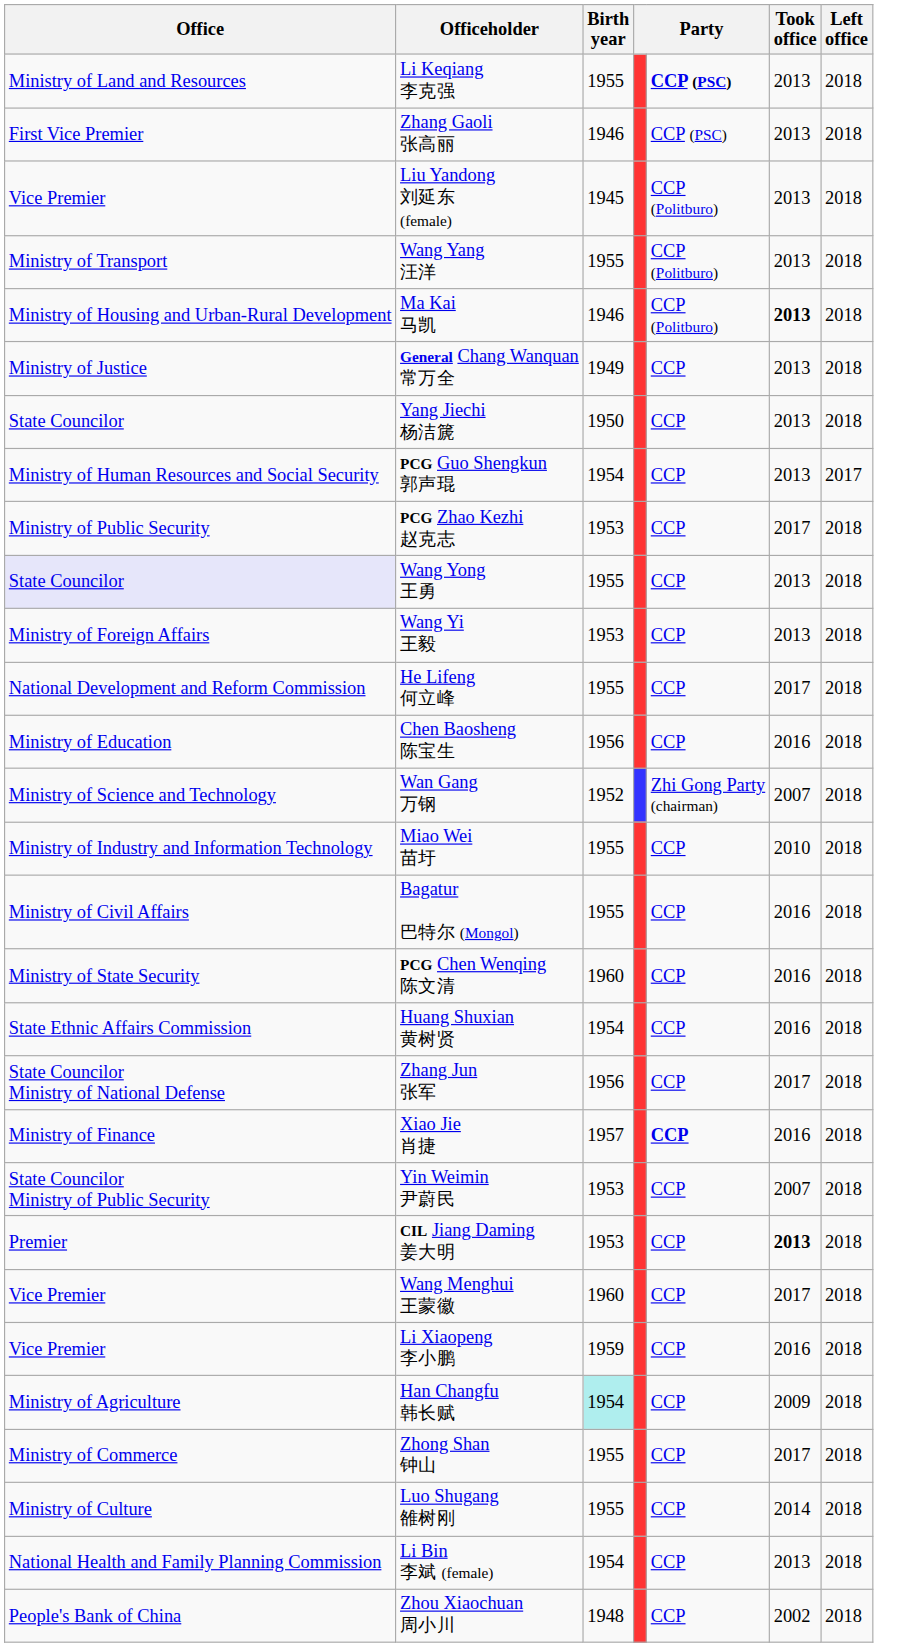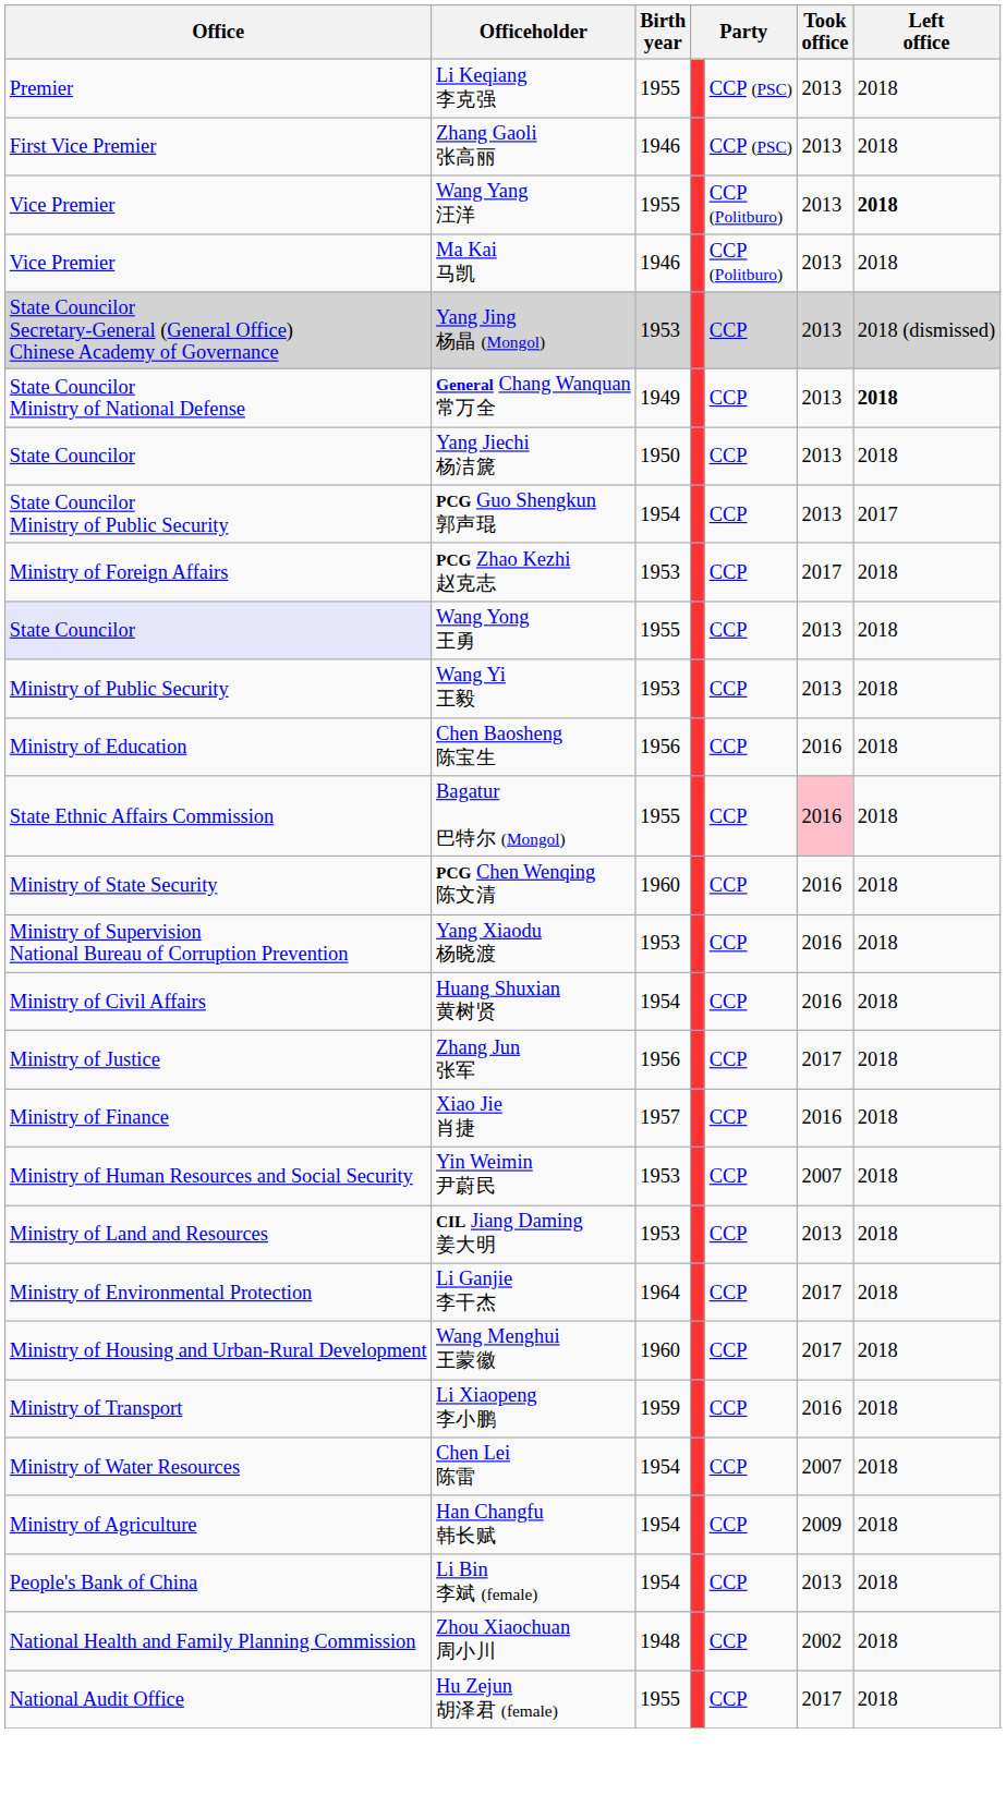Li Keqiang 李克强 | Office: Ministry of Land and Resources -> Premier
Li Keqiang 李克强 | column 5: bold -> normal
- row: Vice Premier | Liu Yandong 刘延东 (female) | 1945 | CCP (Politburo) | 2013 | 2018
Wang Yang 汪洋 | Office: Ministry of Transport -> Vice Premier
Wang Yang 汪洋 | Left office: normal -> bold
Ma Kai 马凯 | Office: Ministry of Housing and Urban-Rural Development -> Vice Premier
Ma Kai 马凯 | Took office: bold -> normal
+ row: State Councilor Secretary-General (General Office) Chinese Academy of Governance | Yang Jing 杨晶 (Mongol) | 1953 | CCP | 2013 | 2018 (dismissed)
General Chang Wanquan 常万全 | Office: Ministry of Justice -> State Councilor Ministry of National Defense
General Chang Wanquan 常万全 | Left office: normal -> bold
PCG Guo Shengkun 郭声琨 | Office: Ministry of Human Resources and Social Security -> State Councilor Ministry of Public Security
PCG Zhao Kezhi 赵克志 | Office: Ministry of Public Security -> Ministry of Foreign Affairs
Wang Yi 王毅 | Office: Ministry of Foreign Affairs -> Ministry of Public Security
- row: National Development and Reform Commission | He Lifeng 何立峰 | 1955 | CCP | 2017 | 2018
- row: Ministry of Science and Technology | Wan Gang 万钢 | 1952 | Zhi Gong Party (chairman) | 2007 | 2018
- row: Ministry of Industry and Information Technology | Miao Wei 苗圩 | 1955 | CCP | 2010 | 2018
Bagatur 巴特尔 (Mongol) | Office: Ministry of Civil Affairs -> State Ethnic Affairs Commission
Bagatur 巴特尔 (Mongol) | Took office: no background -> pink background
+ row: Ministry of Supervision National Bureau of Corruption Prevention | Yang Xiaodu 杨晓渡 | 1953 | CCP | 2016 | 2018
Huang Shuxian 黄树贤 | Office: State Ethnic Affairs Commission -> Ministry of Civil Affairs
Zhang Jun 张军 | Office: State Councilor Ministry of National Defense -> Ministry of Justice
Xiao Jie 肖捷 | column 5: bold -> normal
Yin Weimin 尹蔚民 | Office: State Councilor Ministry of Public Security -> Ministry of Human Resources and Social Security
CIL Jiang Daming 姜大明 | Office: Premier -> Ministry of Land and Resources
CIL Jiang Daming 姜大明 | Took office: bold -> normal
+ row: Ministry of Environmental Protection | Li Ganjie 李干杰 | 1964 | CCP | 2017 | 2018
Wang Menghui 王蒙徽 | Office: Vice Premier -> Ministry of Housing and Urban-Rural Development
Li Xiaopeng 李小鹏 | Office: Vice Premier -> Ministry of Transport
+ row: Ministry of Water Resources | Chen Lei 陈雷 | 1954 | CCP | 2007 | 2018
Han Changfu 韩长赋 | Birth year: paleturquoise background -> no background
- row: Ministry of Commerce | Zhong Shan 钟山 | 1955 | CCP | 2017 | 2018
- row: Ministry of Culture | Luo Shugang 雒树刚 | 1955 | CCP | 2014 | 2018
Li Bin 李斌 (female) | Office: National Health and Family Planning Commission -> People's Bank of China
Zhou Xiaochuan 周小川 | Office: People's Bank of China -> National Health and Family Planning Commission
+ row: National Audit Office | Hu Zejun 胡泽君 (female) | 1955 | CCP | 2017 | 2018
